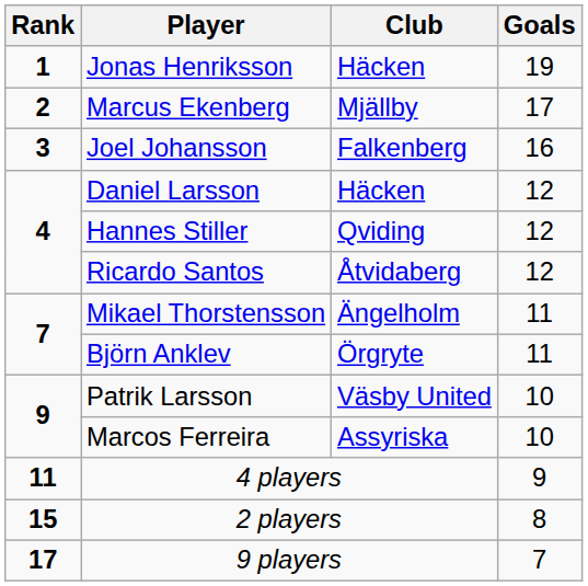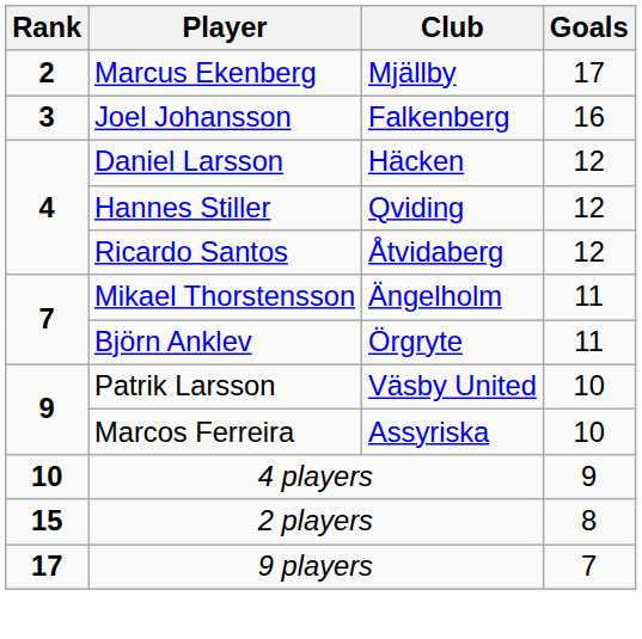- row: 1 | Jonas Henriksson | Häcken | 19
4 players | Rank: 11 -> 10
